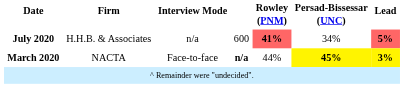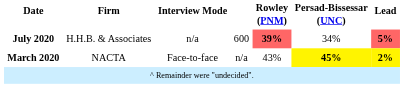July 2020 | Rowley (PNM): 41% -> 39%
March 2020 | column 4: bold -> normal
March 2020 | Rowley (PNM): 44% -> 43%
March 2020 | Lead: 3% -> 2%
